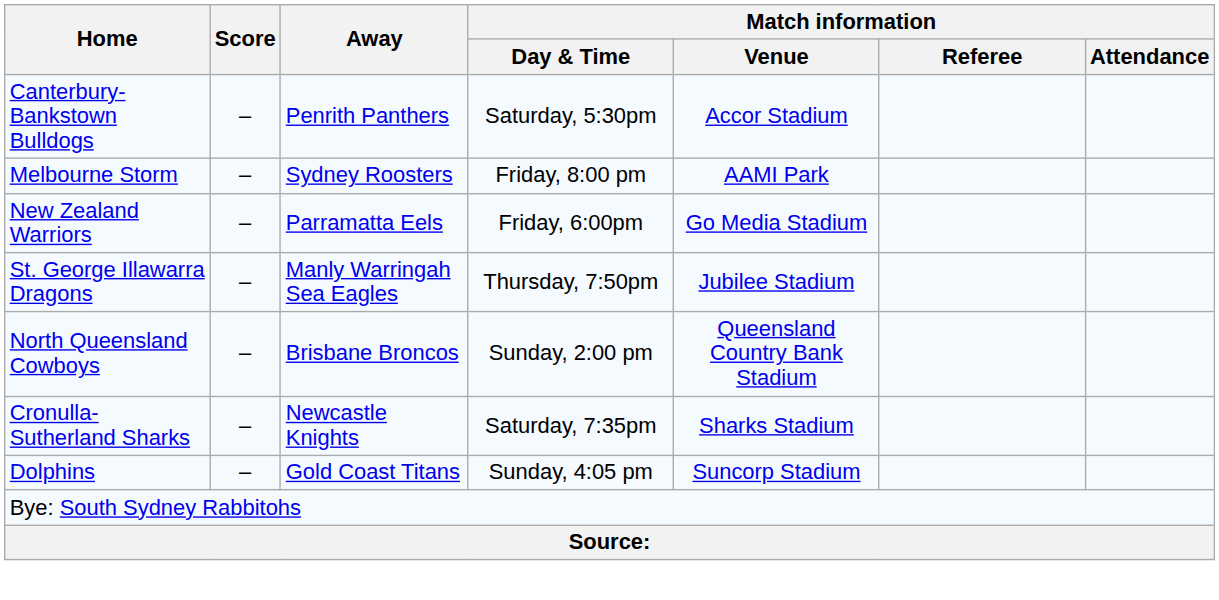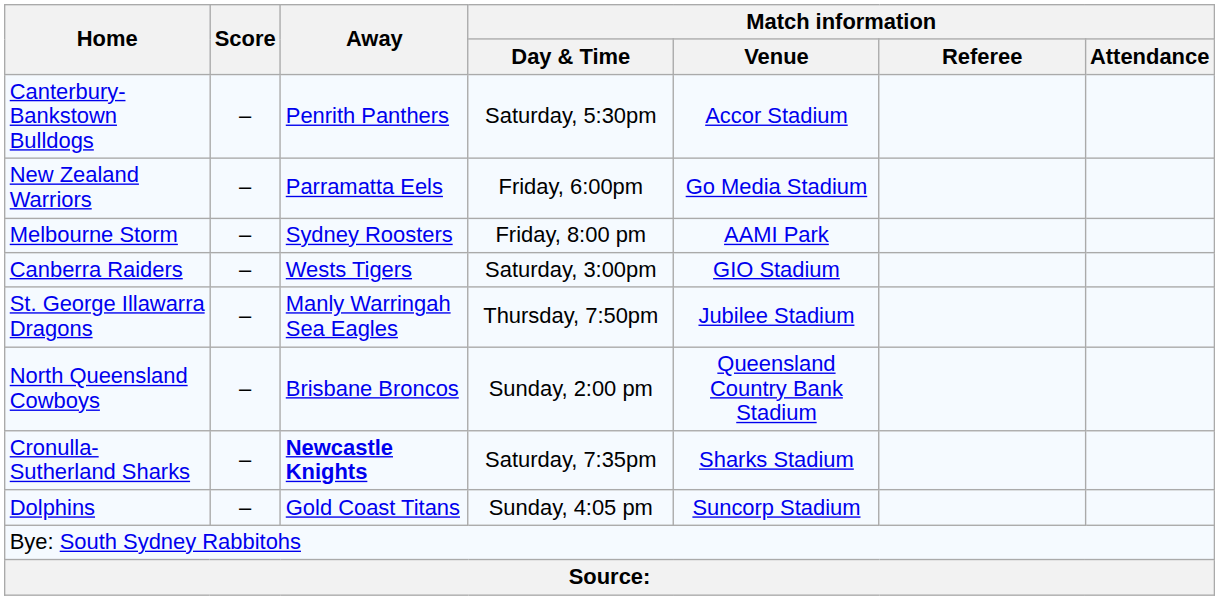rows swapped: New Zealand Warriors <-> Melbourne Storm
+ row: Canberra Raiders | – | Wests Tigers | Saturday, 3:00pm | GIO Stadium
Cronulla-Sutherland Sharks | Away: normal -> bold
